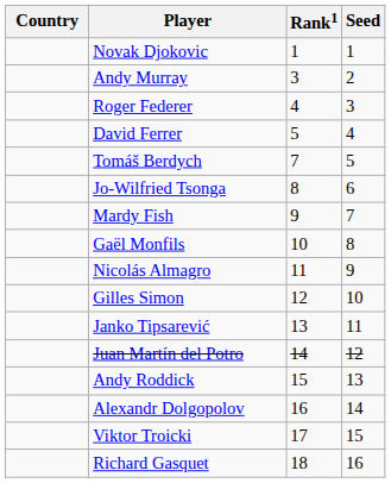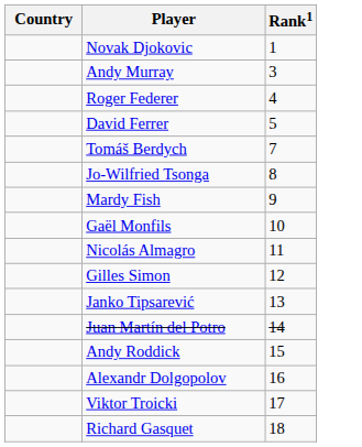- column: Seed | 1 | 2 | 3 | 4 | 5 | 6 | 7 | 8 | 9 | 10 | 11 | 12 | 13 | 14 | 15 | 16
